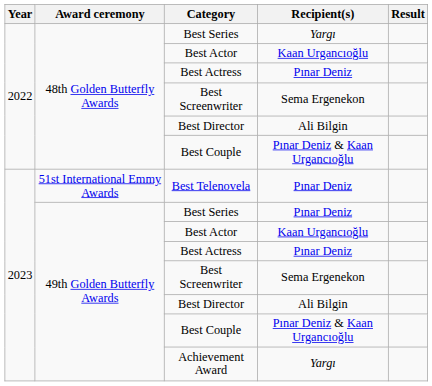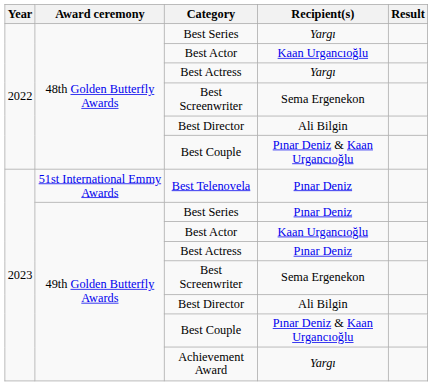48th Golden Butterfly Awards / Best Actress | Recipient(s): Pınar Deniz -> Yargı
